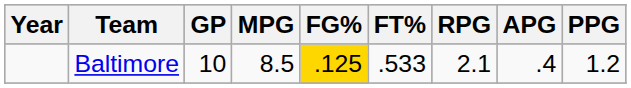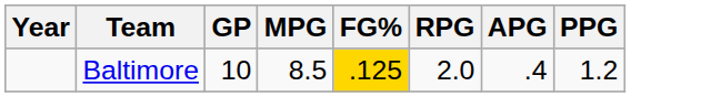- column: FT% | .533
Baltimore | RPG: 2.1 -> 2.0
